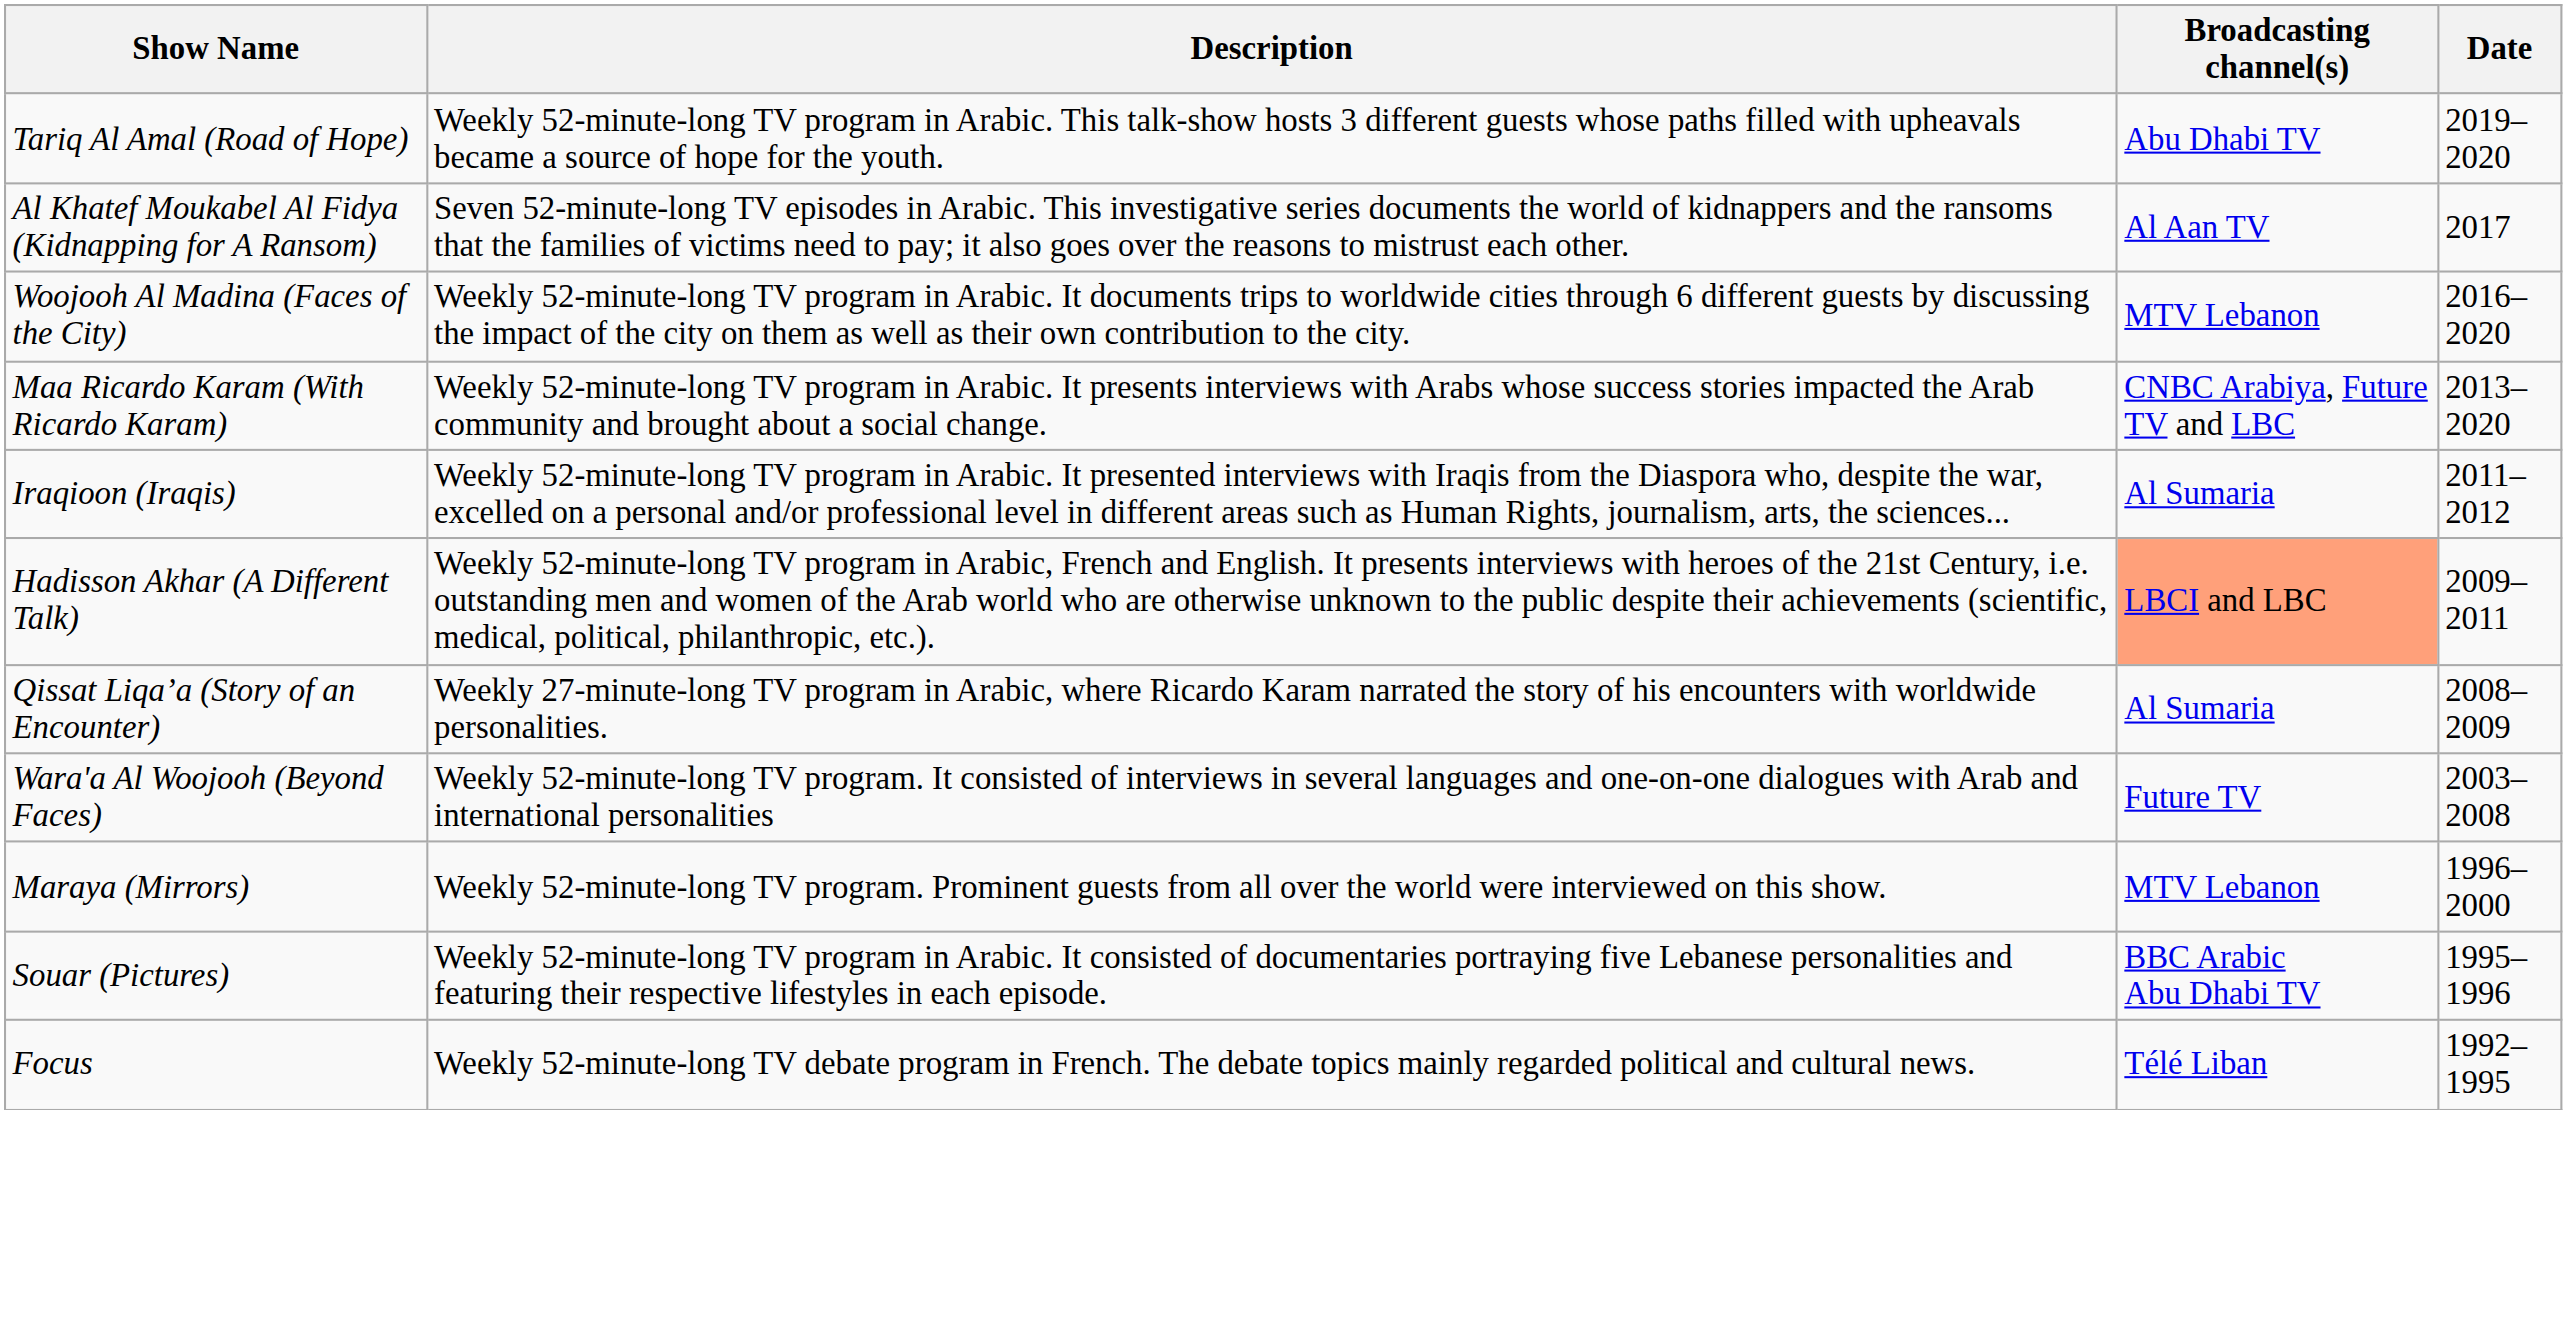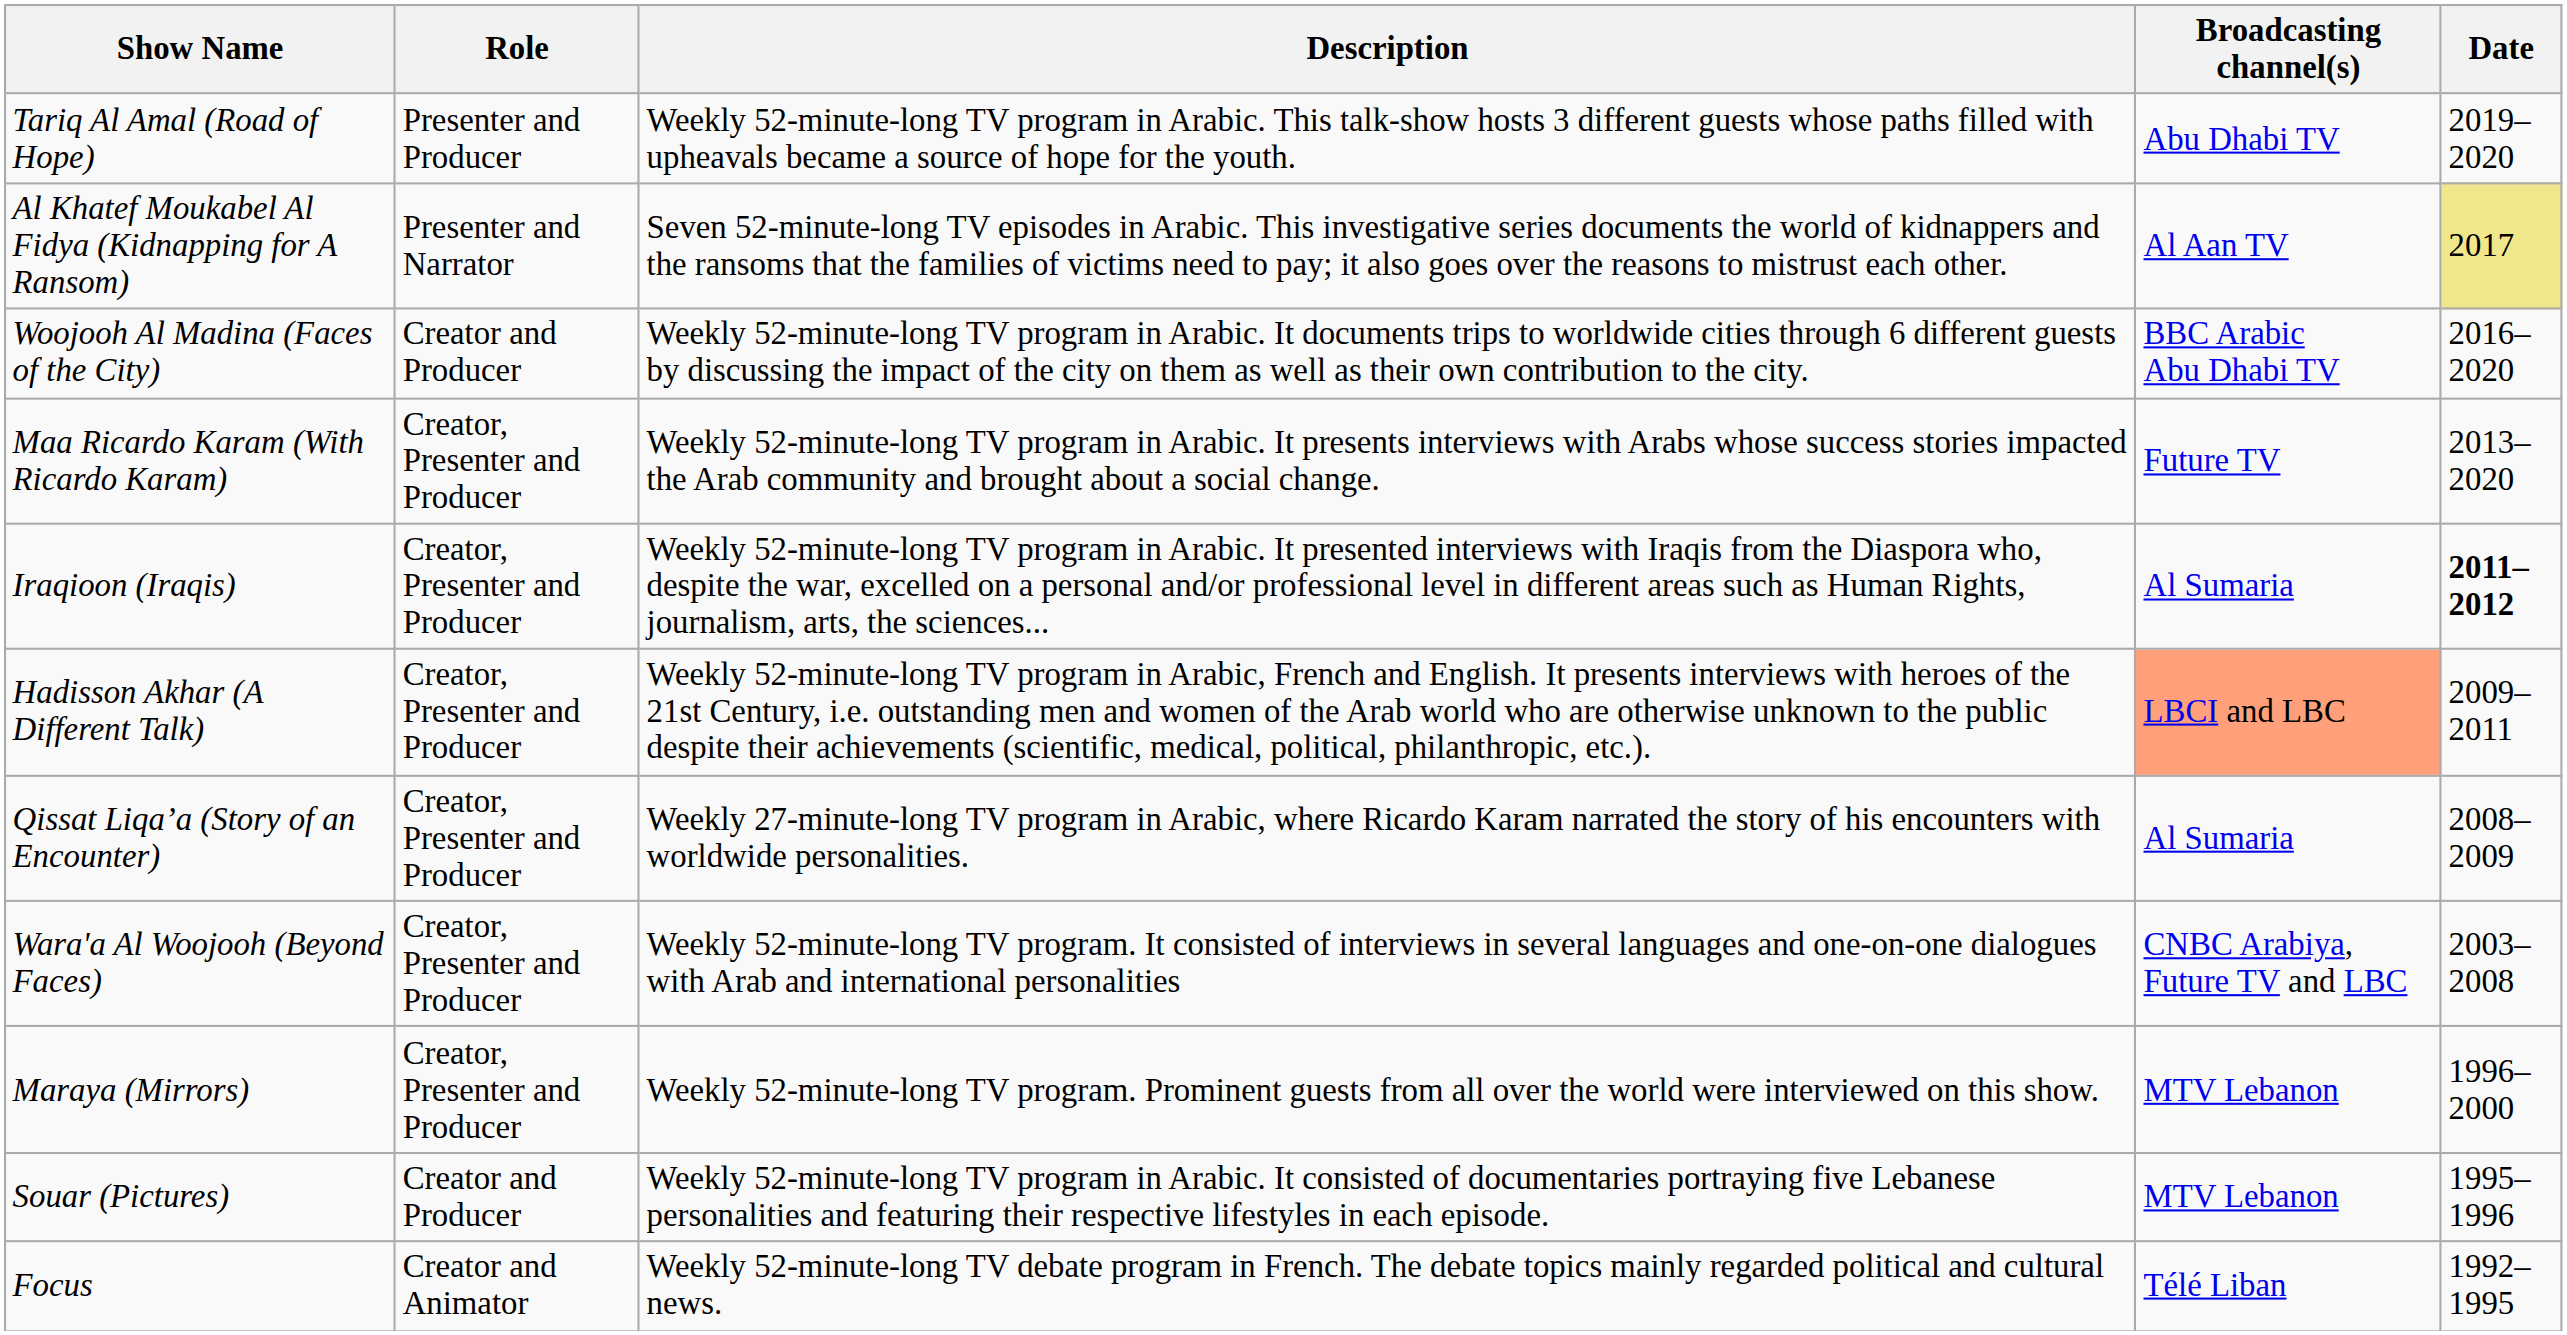+ column: Role | Presenter and Producer | Presenter and Narrator | Creator and Producer | Creator, Presenter and Producer | Creator, Presenter and Producer | Creator, Presenter and Producer | Creator, Presenter and Producer | Creator, Presenter and Producer | Creator, Presenter and Producer | Creator and Producer | Creator and Animator
Al Khatef Moukabel Al Fidya (Kidnapping for A Ransom) | Date: no background -> khaki background
Woojooh Al Madina (Faces of the City) | Broadcasting channel(s): MTV Lebanon -> BBC Arabic Abu Dhabi TV
Maa Ricardo Karam (With Ricardo Karam) | Broadcasting channel(s): CNBC Arabiya, Future TV and LBC -> Future TV
Iraqioon (Iraqis) | Date: normal -> bold
Wara'a Al Woojooh (Beyond Faces) | Broadcasting channel(s): Future TV -> CNBC Arabiya, Future TV and LBC
Souar (Pictures) | Broadcasting channel(s): BBC Arabic Abu Dhabi TV -> MTV Lebanon
